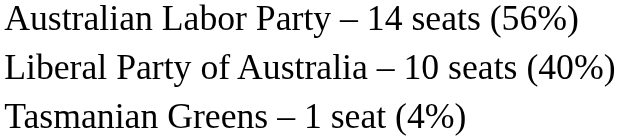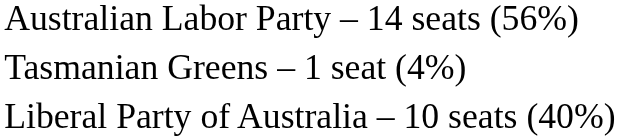rows swapped: Liberal Party of Australia – 10 seats (40%) <-> Tasmanian Greens – 1 seat (4%)
